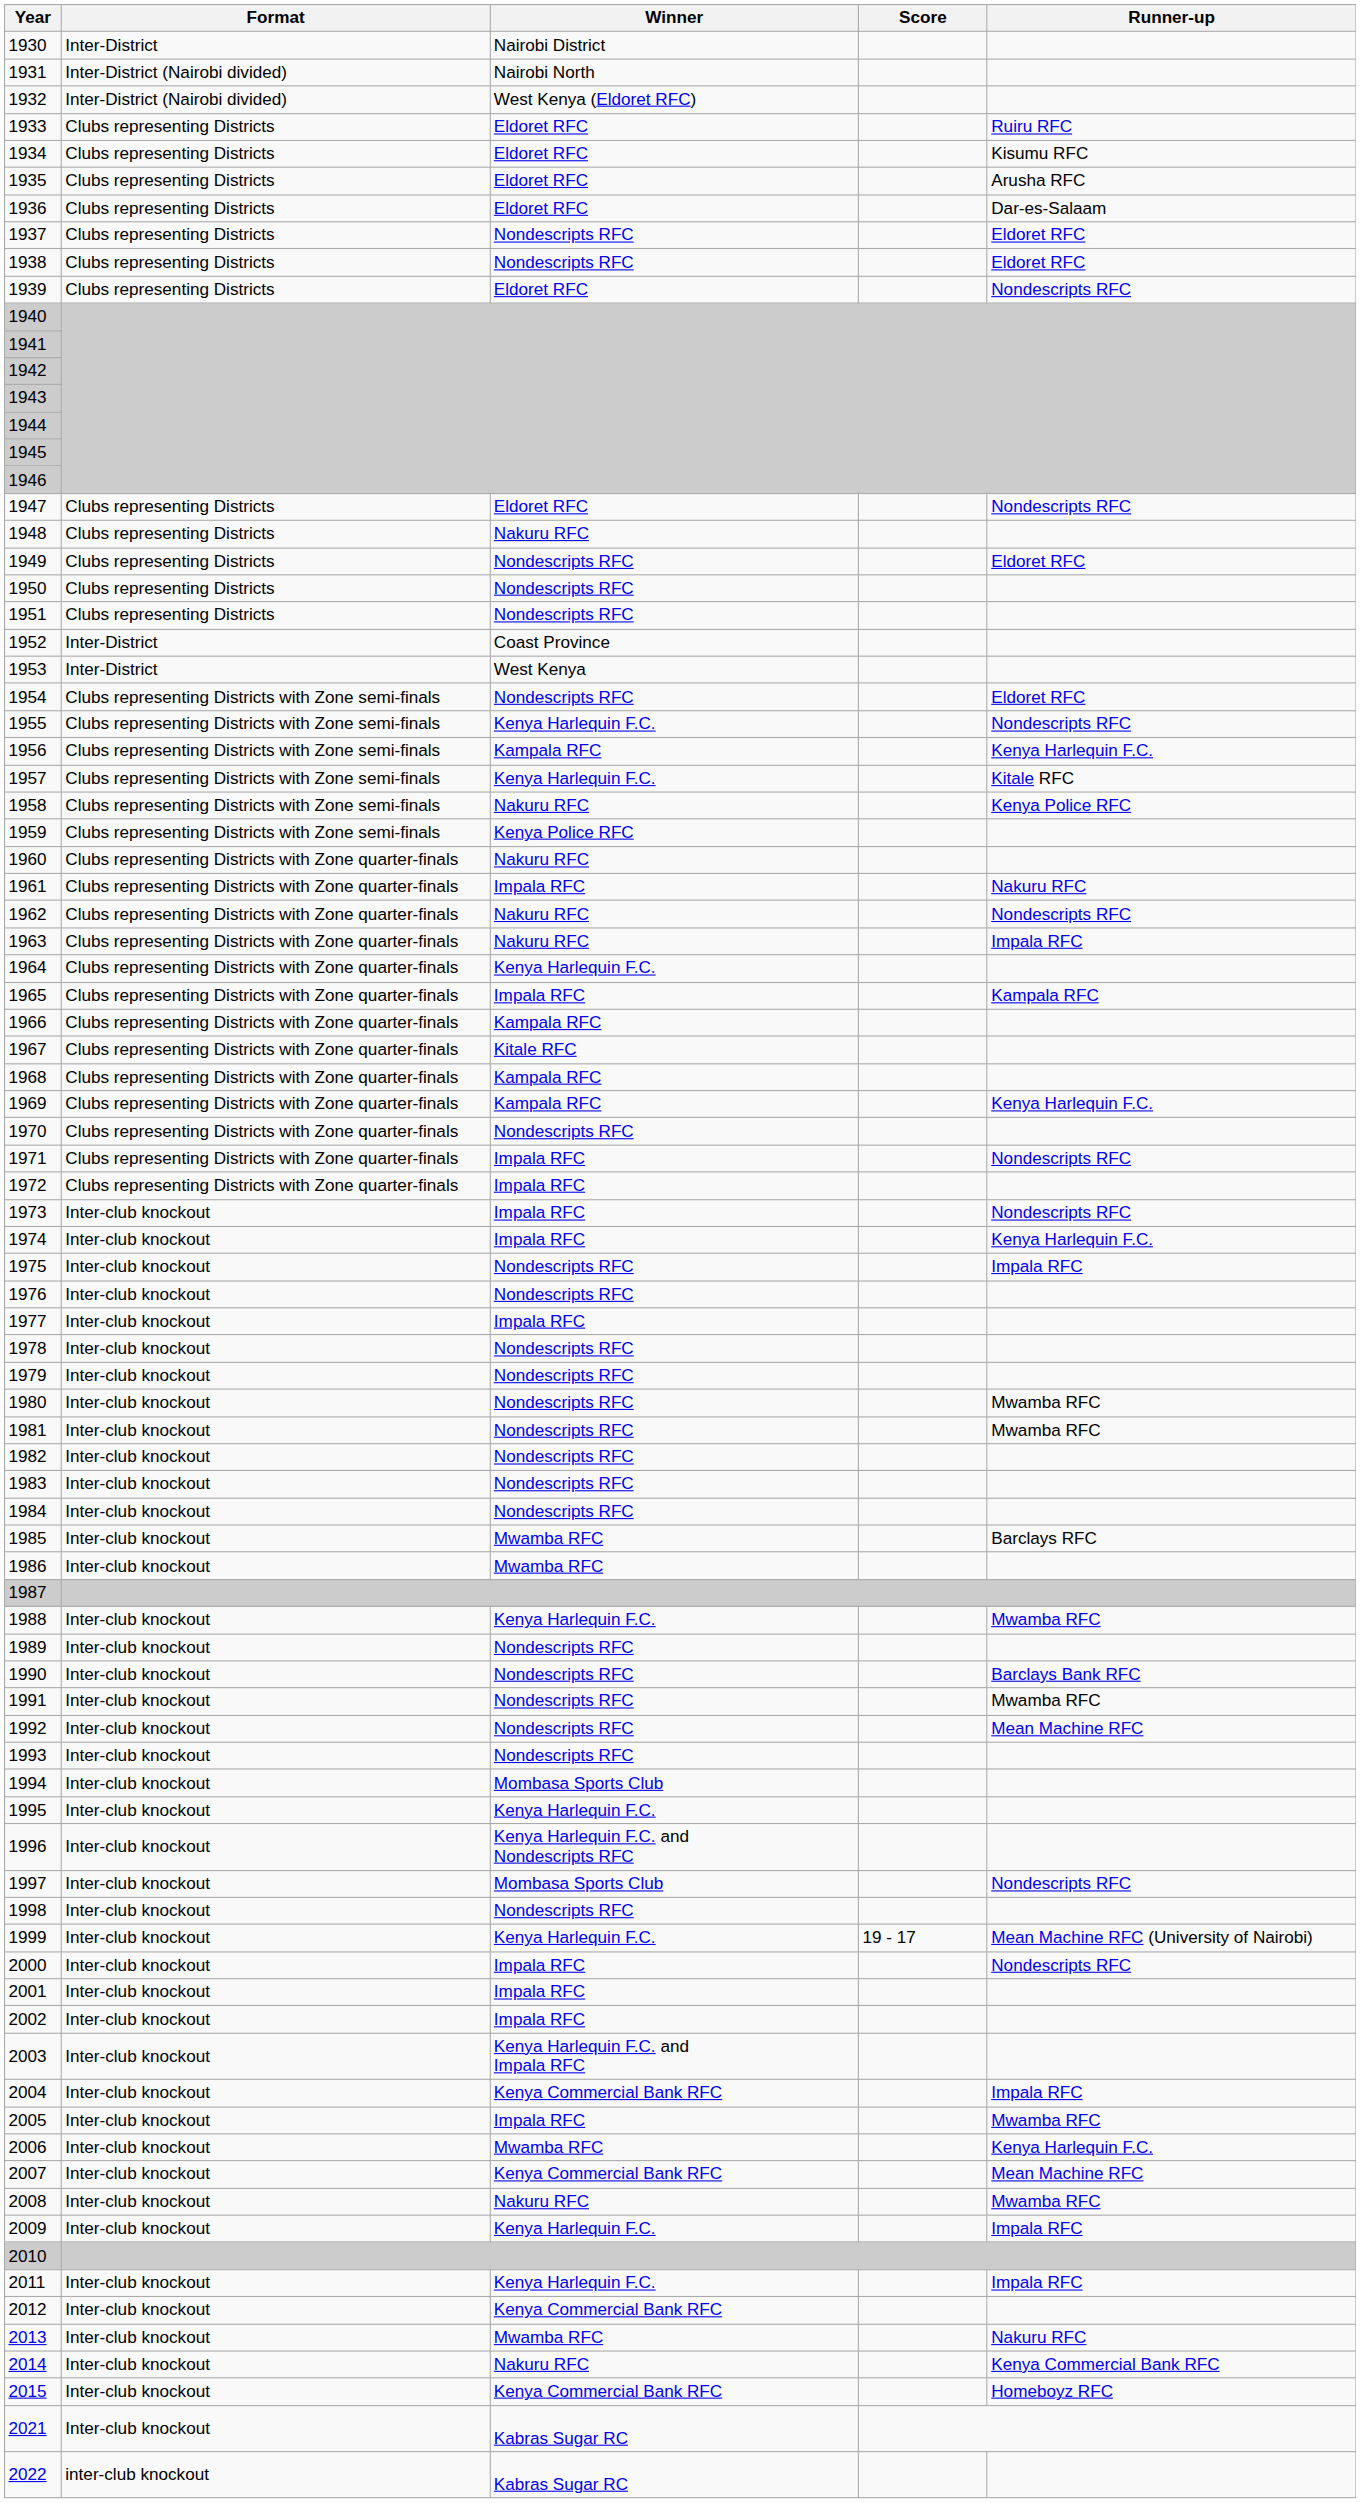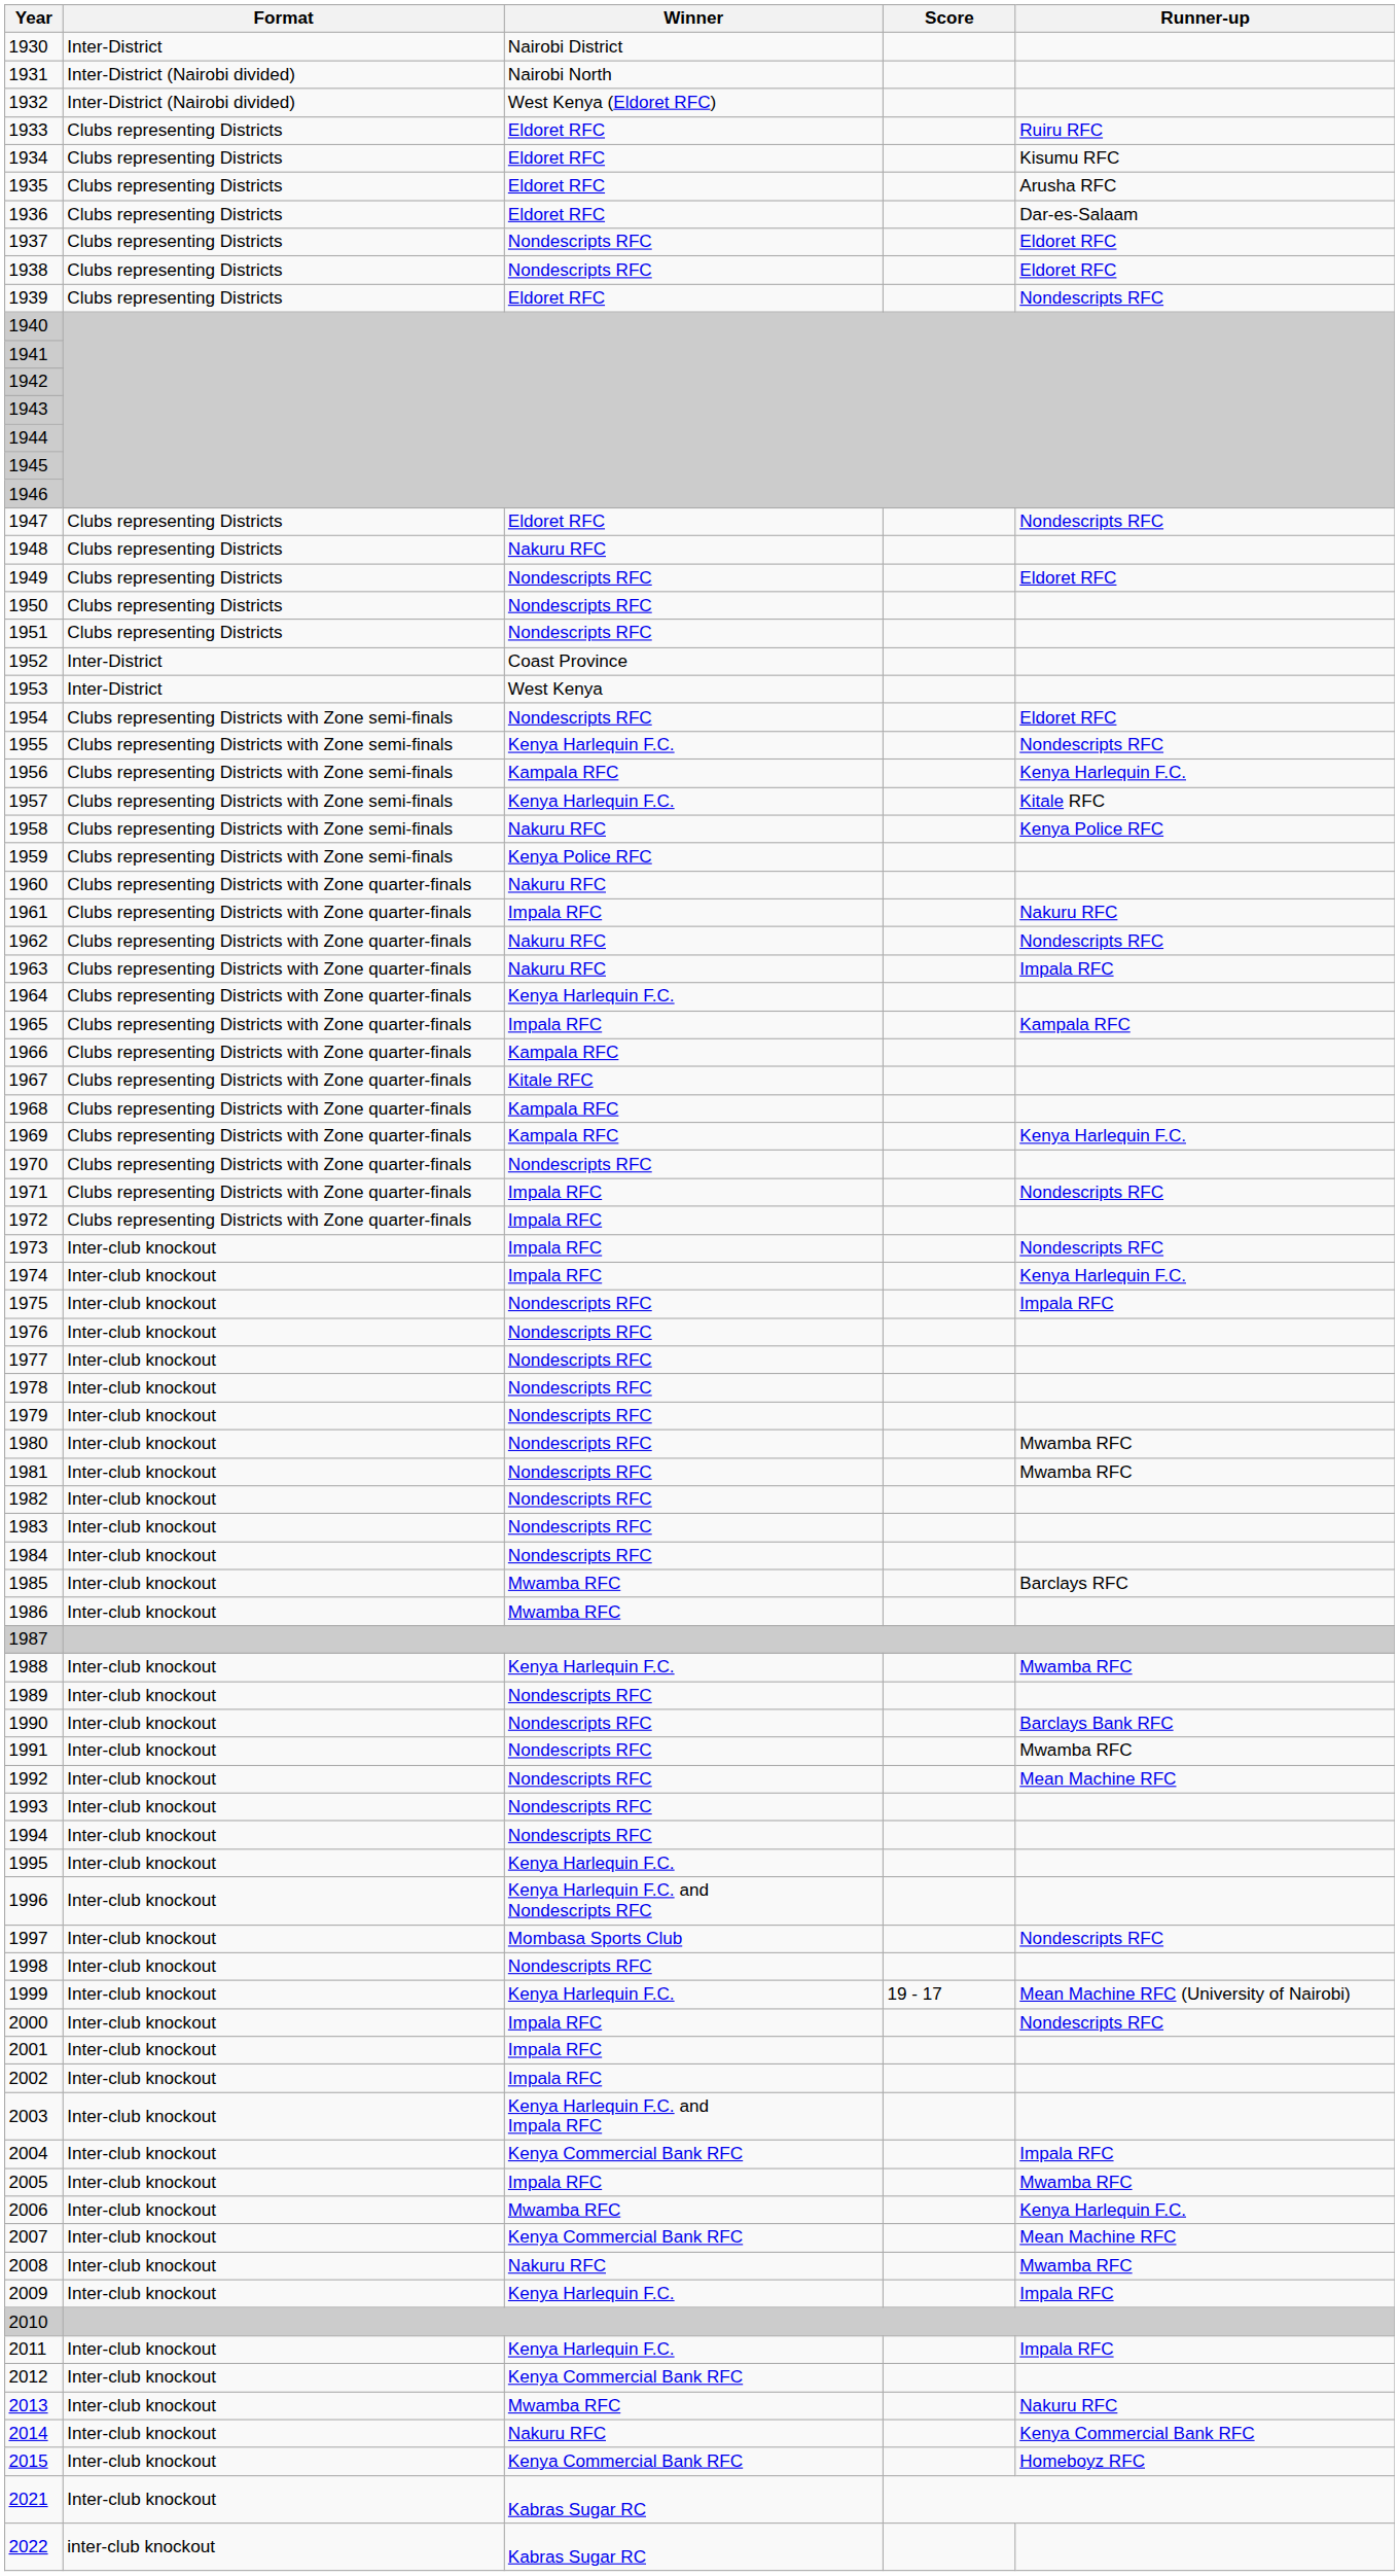1977 | Winner: Impala RFC -> Nondescripts RFC
1994 | Winner: Mombasa Sports Club -> Nondescripts RFC
